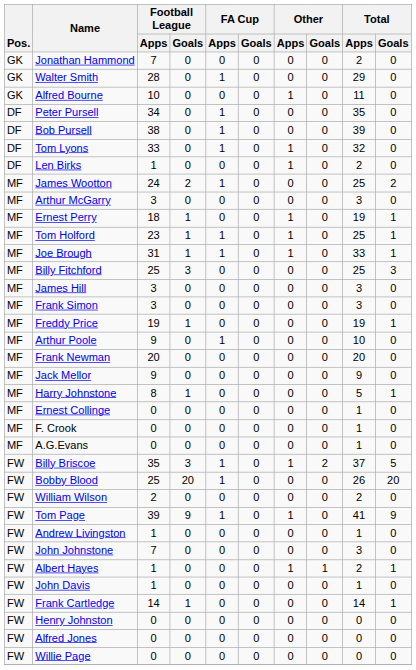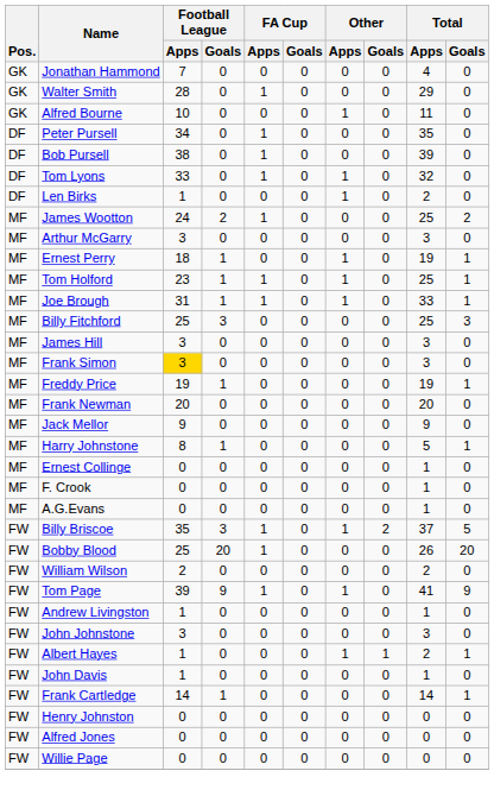Jonathan Hammond | Total / Apps: 2 -> 4
Frank Simon | Football League / Apps: no background -> gold background
- row: MF | Arthur Poole | 9 | 0 | 1 | 0 | 0 | 0 | 10 | 0
John Johnstone | Football League / Apps: 7 -> 3
